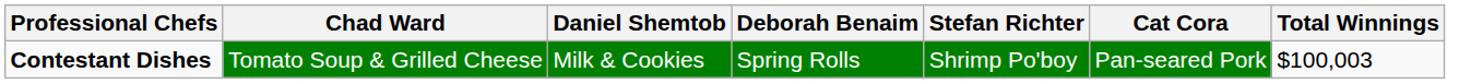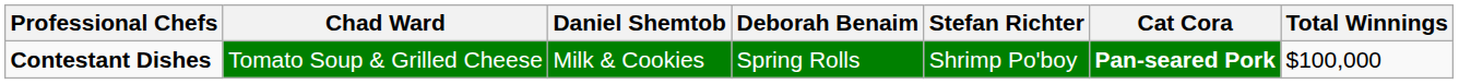Contestant Dishes | Cat Cora: normal -> bold
Contestant Dishes | Total Winnings: $100,003 -> $100,000
